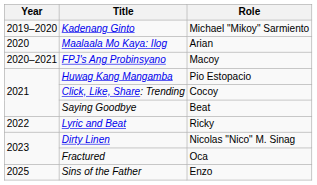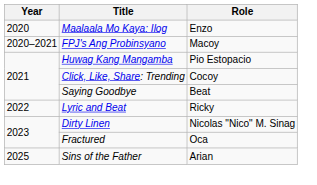- row: 2019–2020 | Kadenang Ginto | Michael "Mikoy" Sarmiento
Maalaala Mo Kaya: Ilog | Role: Arian -> Enzo
Sins of the Father | Role: Enzo -> Arian
